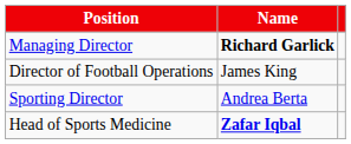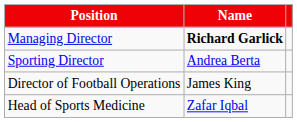rows swapped: Sporting Director <-> Director of Football Operations
Head of Sports Medicine | Name: bold -> normal
